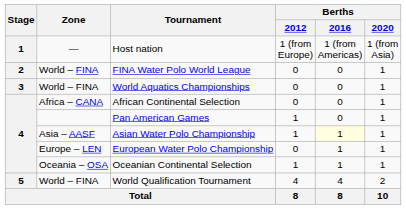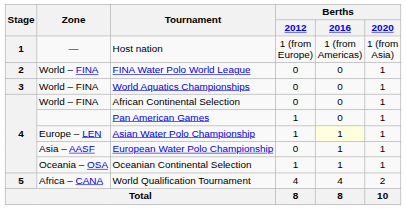African Continental Selection | Zone: Africa – CANA -> World – FINA
Asian Water Polo Championship | Zone: Asia – AASF -> Europe – LEN
European Water Polo Championship | Zone: Europe – LEN -> Asia – AASF
World Qualification Tournament | Zone: World – FINA -> Africa – CANA
